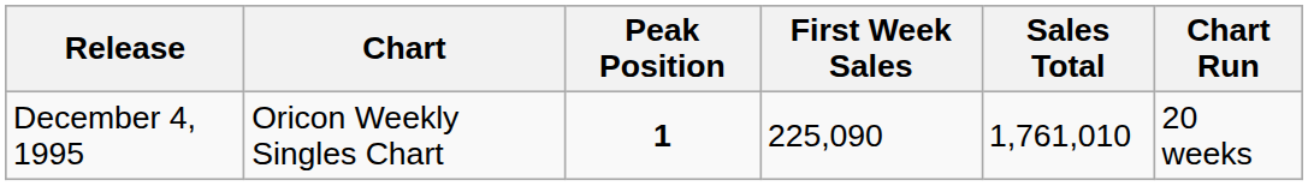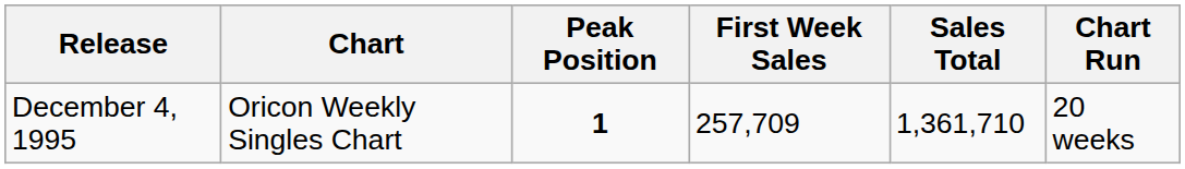December 4, 1995 | First Week Sales: 225,090 -> 257,709
December 4, 1995 | Sales Total: 1,761,010 -> 1,361,710
